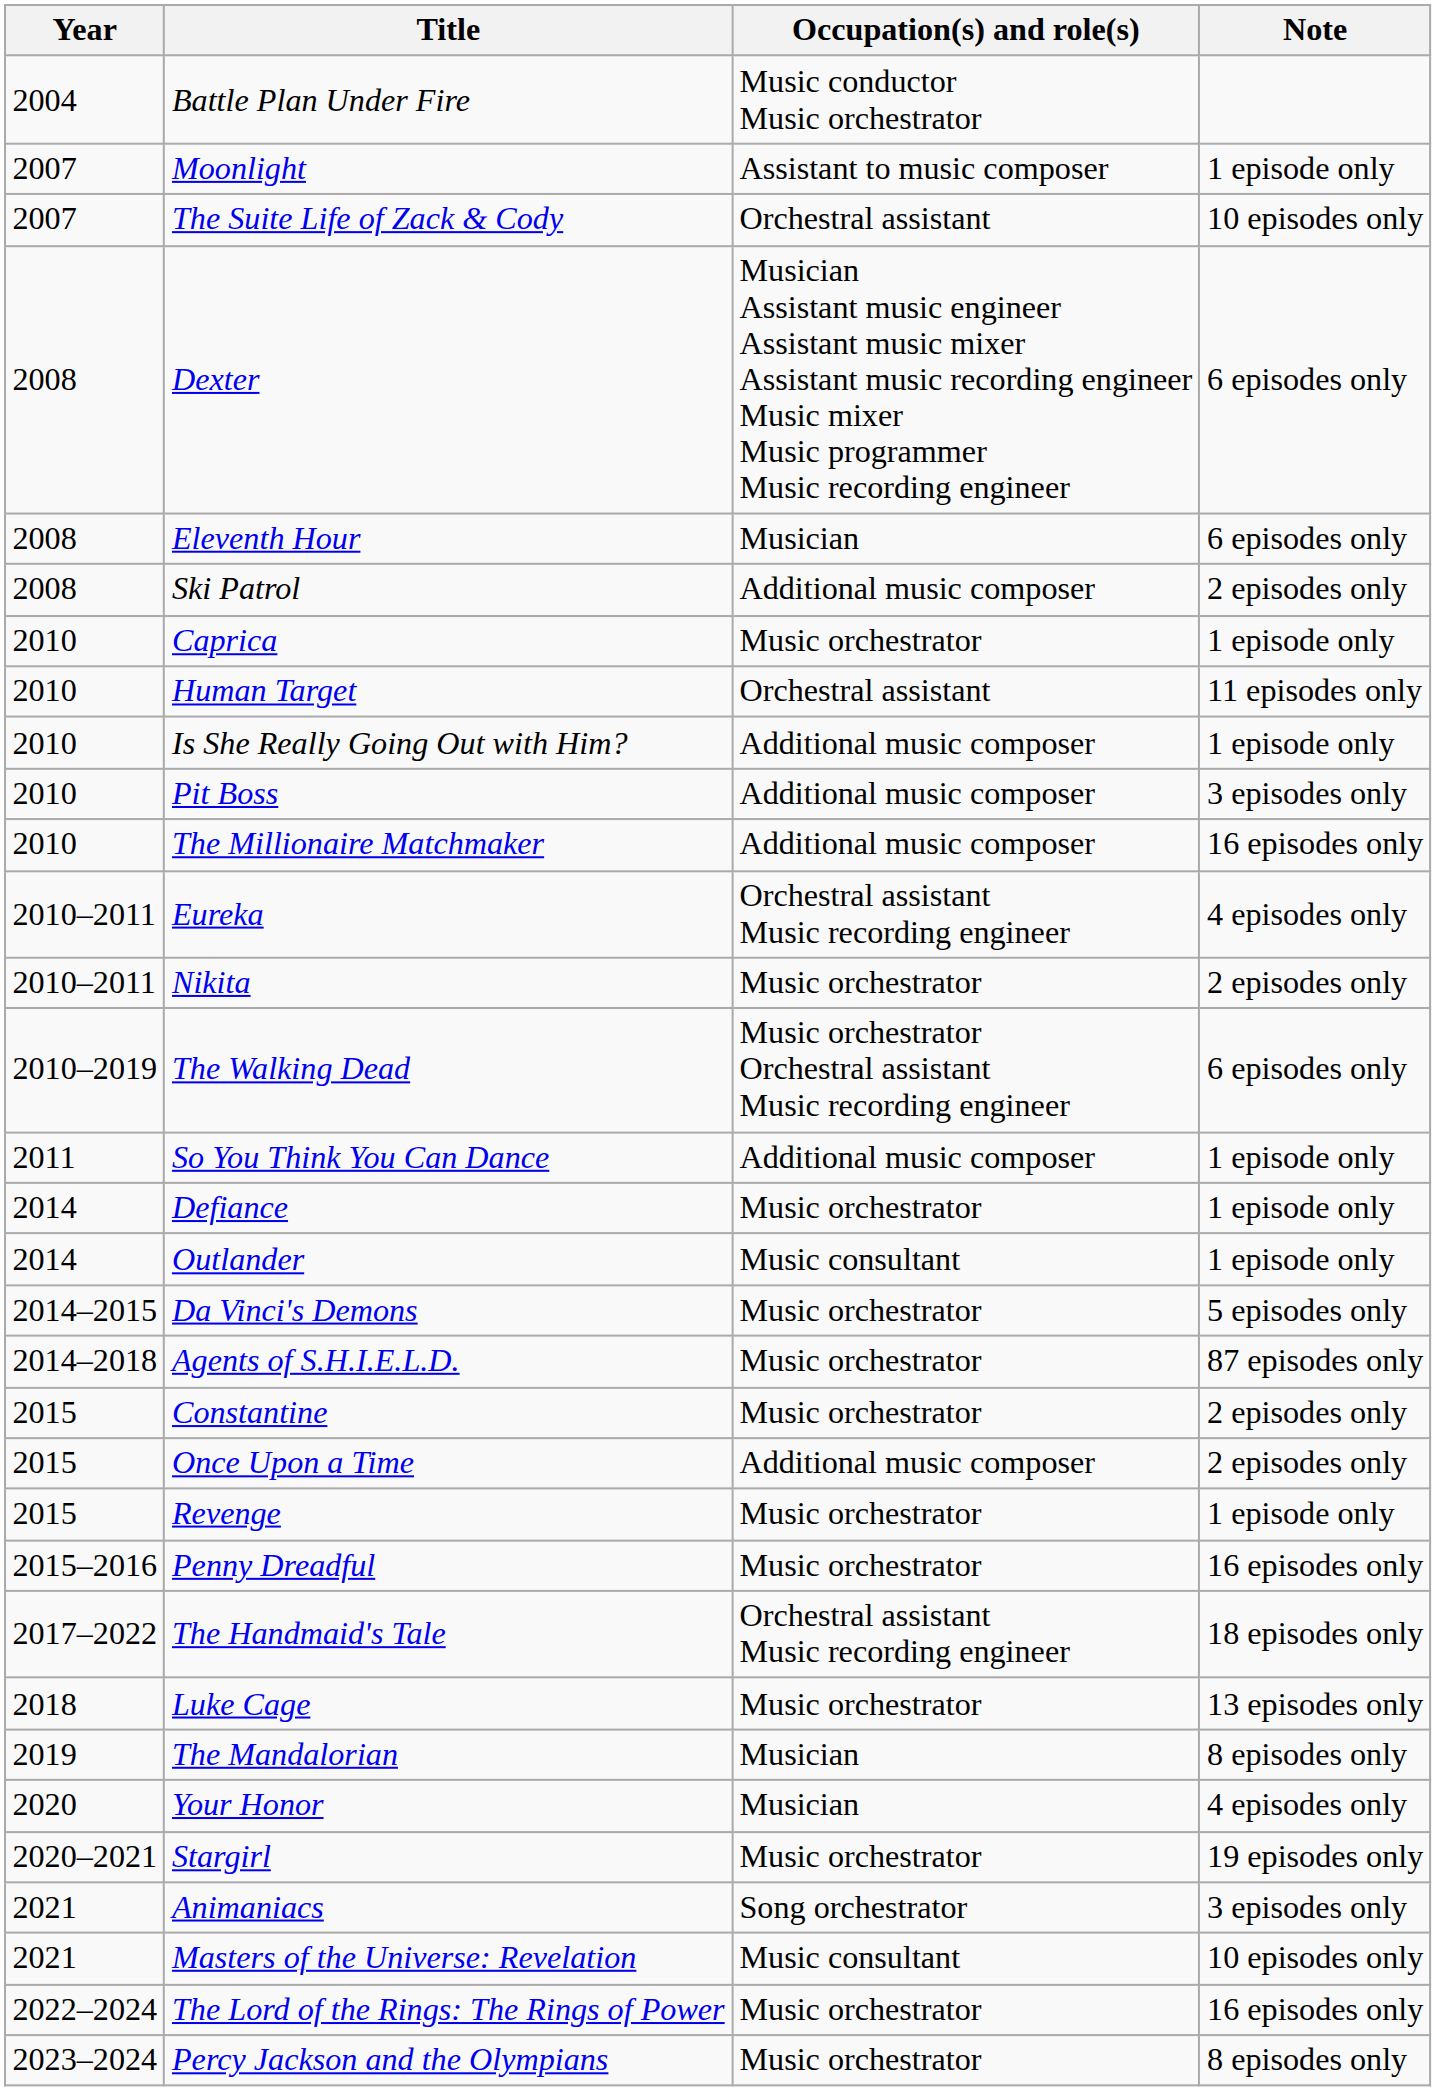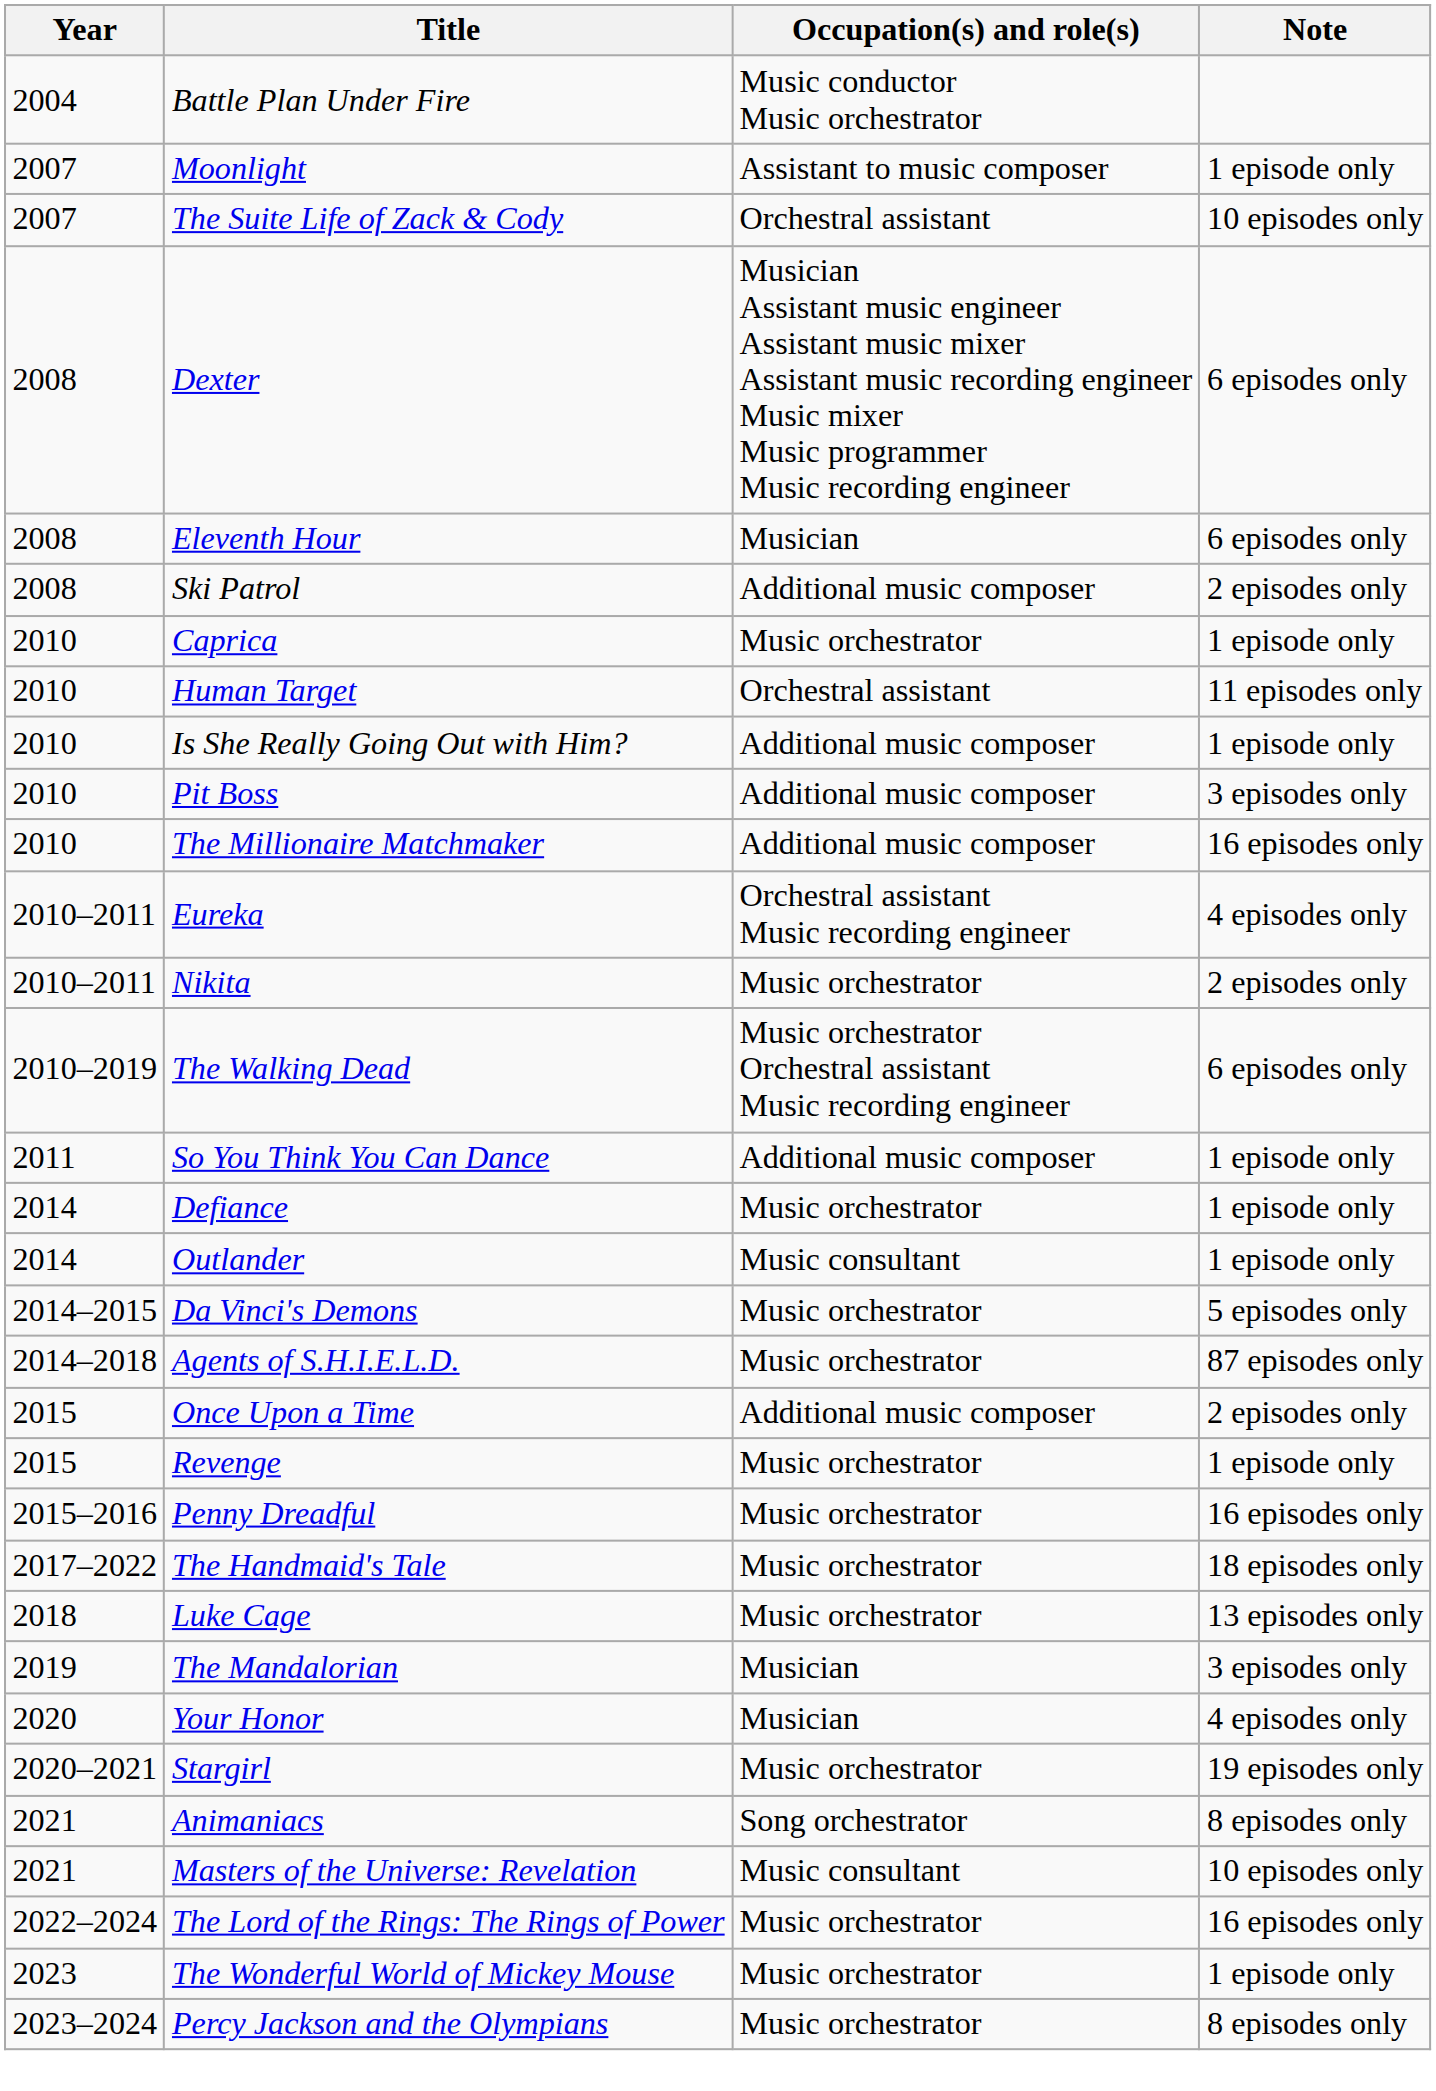- row: 2015 | Constantine | Music orchestrator | 2 episodes only
The Handmaid's Tale | Occupation(s) and role(s): Orchestral assistant Music recording engineer -> Music orchestrator
The Mandalorian | Note: 8 episodes only -> 3 episodes only
Animaniacs | Note: 3 episodes only -> 8 episodes only
+ row: 2023 | The Wonderful World of Mickey Mouse | Music orchestrator | 1 episode only
